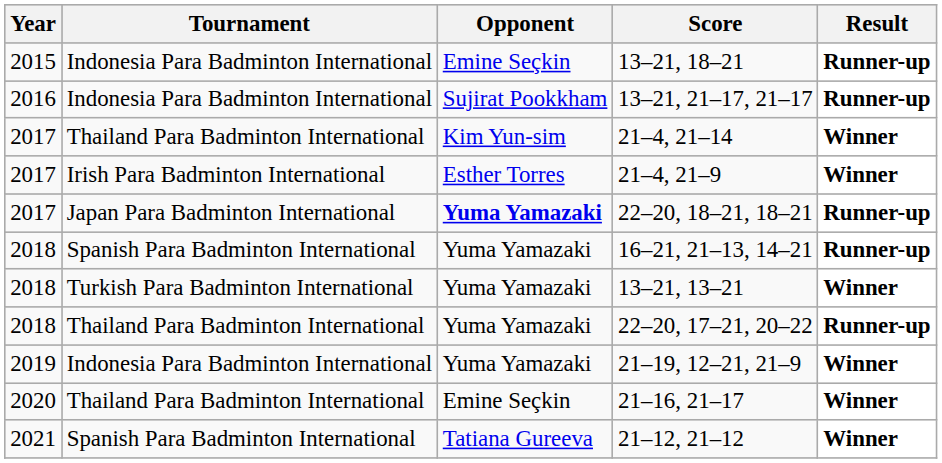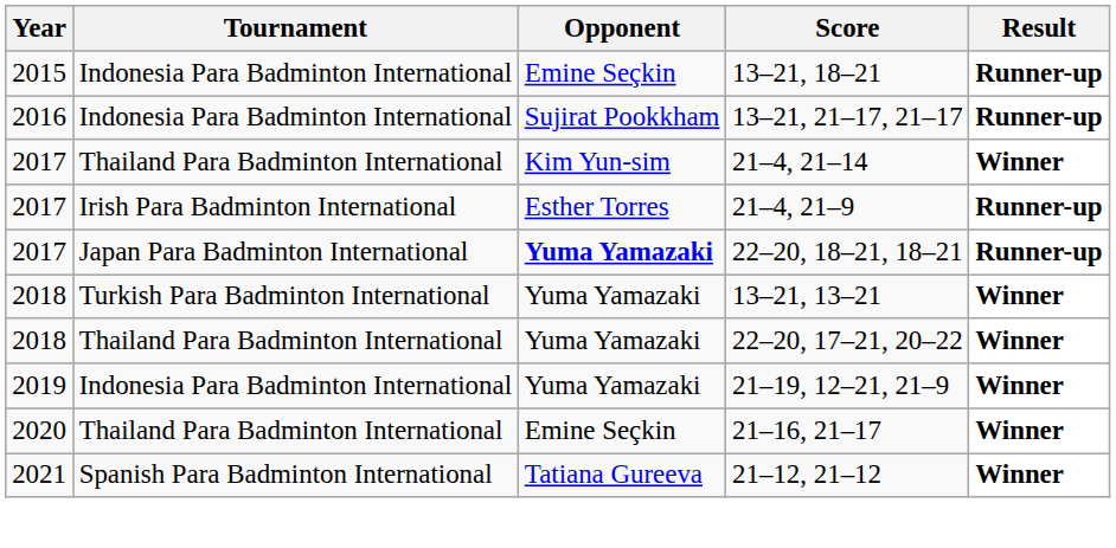21–4, 21–9 | Result: Winner -> Runner-up
- row: 2018 | Spanish Para Badminton International | Yuma Yamazaki | 16–21, 21–13, 14–21 | Runner-up
22–20, 17–21, 20–22 | Result: Runner-up -> Winner
